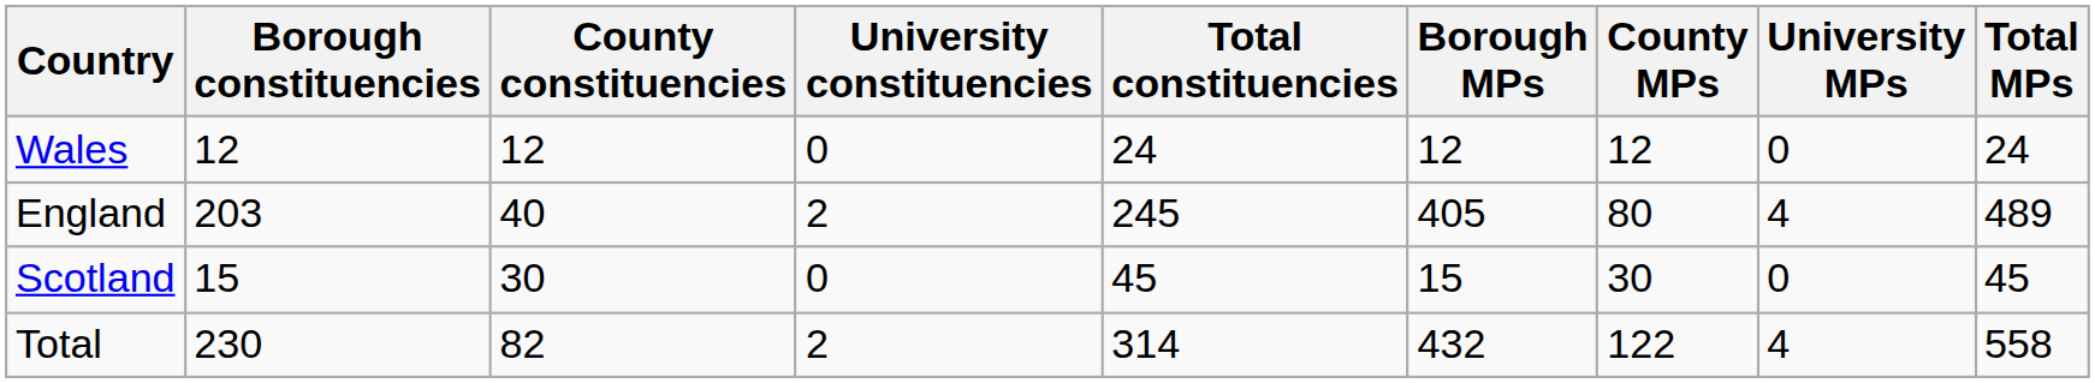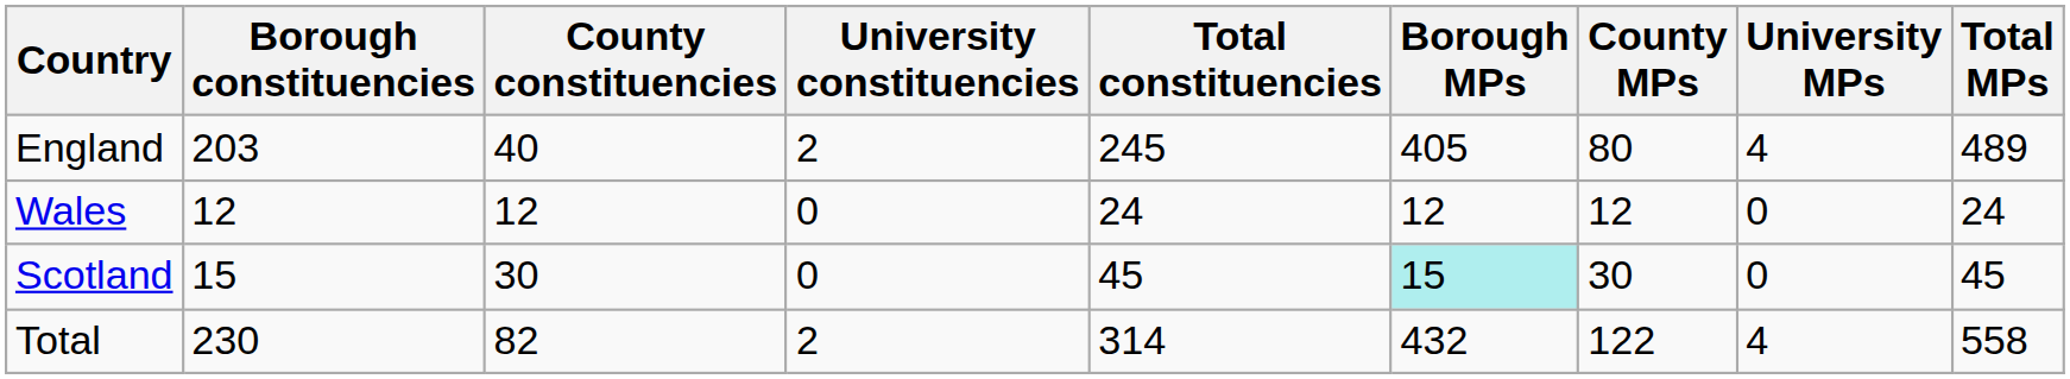rows swapped: England <-> Wales
Scotland | Borough MPs: no background -> paleturquoise background
